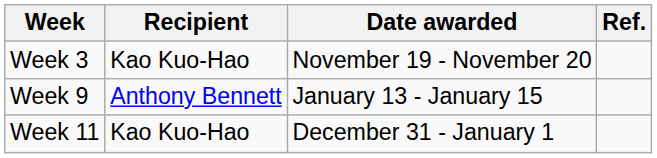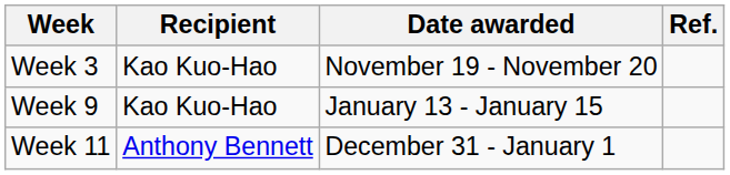Week 9 | Recipient: Anthony Bennett -> Kao Kuo-Hao
Week 11 | Recipient: Kao Kuo-Hao -> Anthony Bennett
